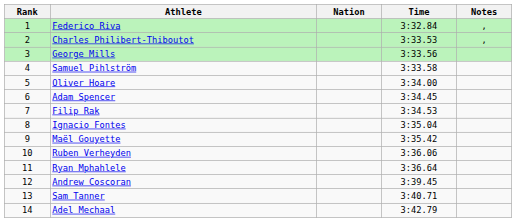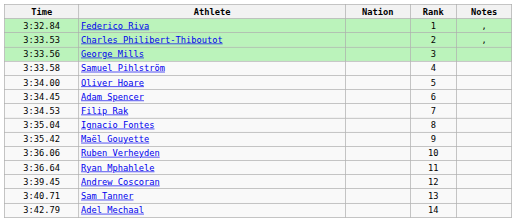columns swapped: Rank <-> Time
